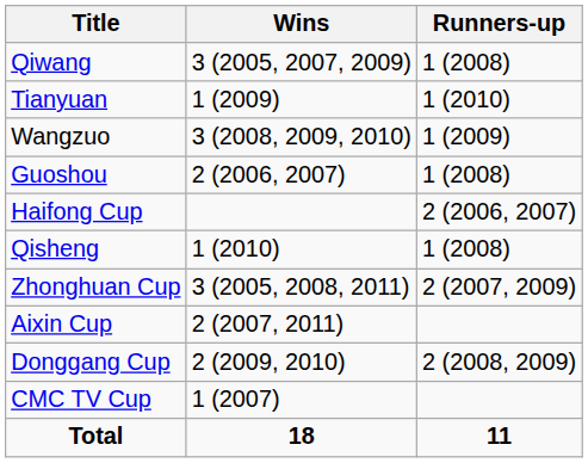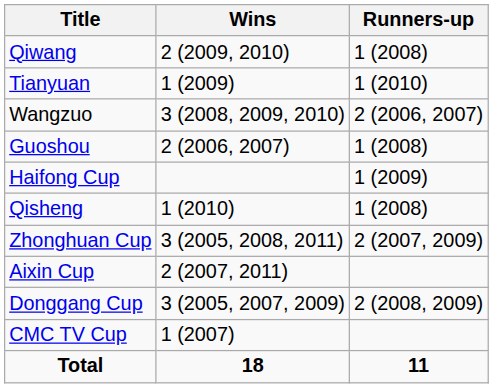Qiwang | Wins: 3 (2005, 2007, 2009) -> 2 (2009, 2010)
Wangzuo | Runners-up: 1 (2009) -> 2 (2006, 2007)
Haifong Cup | Runners-up: 2 (2006, 2007) -> 1 (2009)
Donggang Cup | Wins: 2 (2009, 2010) -> 3 (2005, 2007, 2009)
